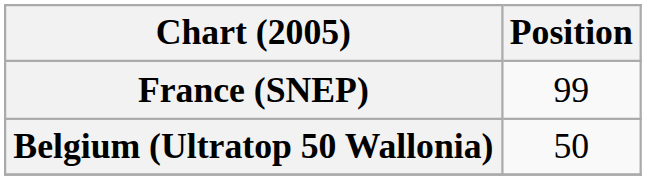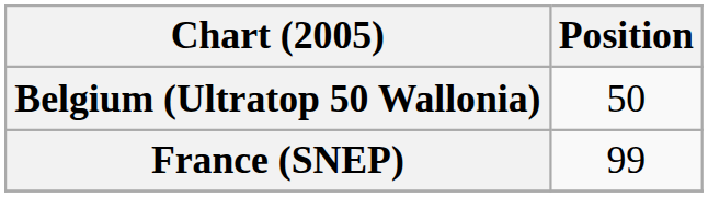rows swapped: Belgium (Ultratop 50 Wallonia) <-> France (SNEP)
